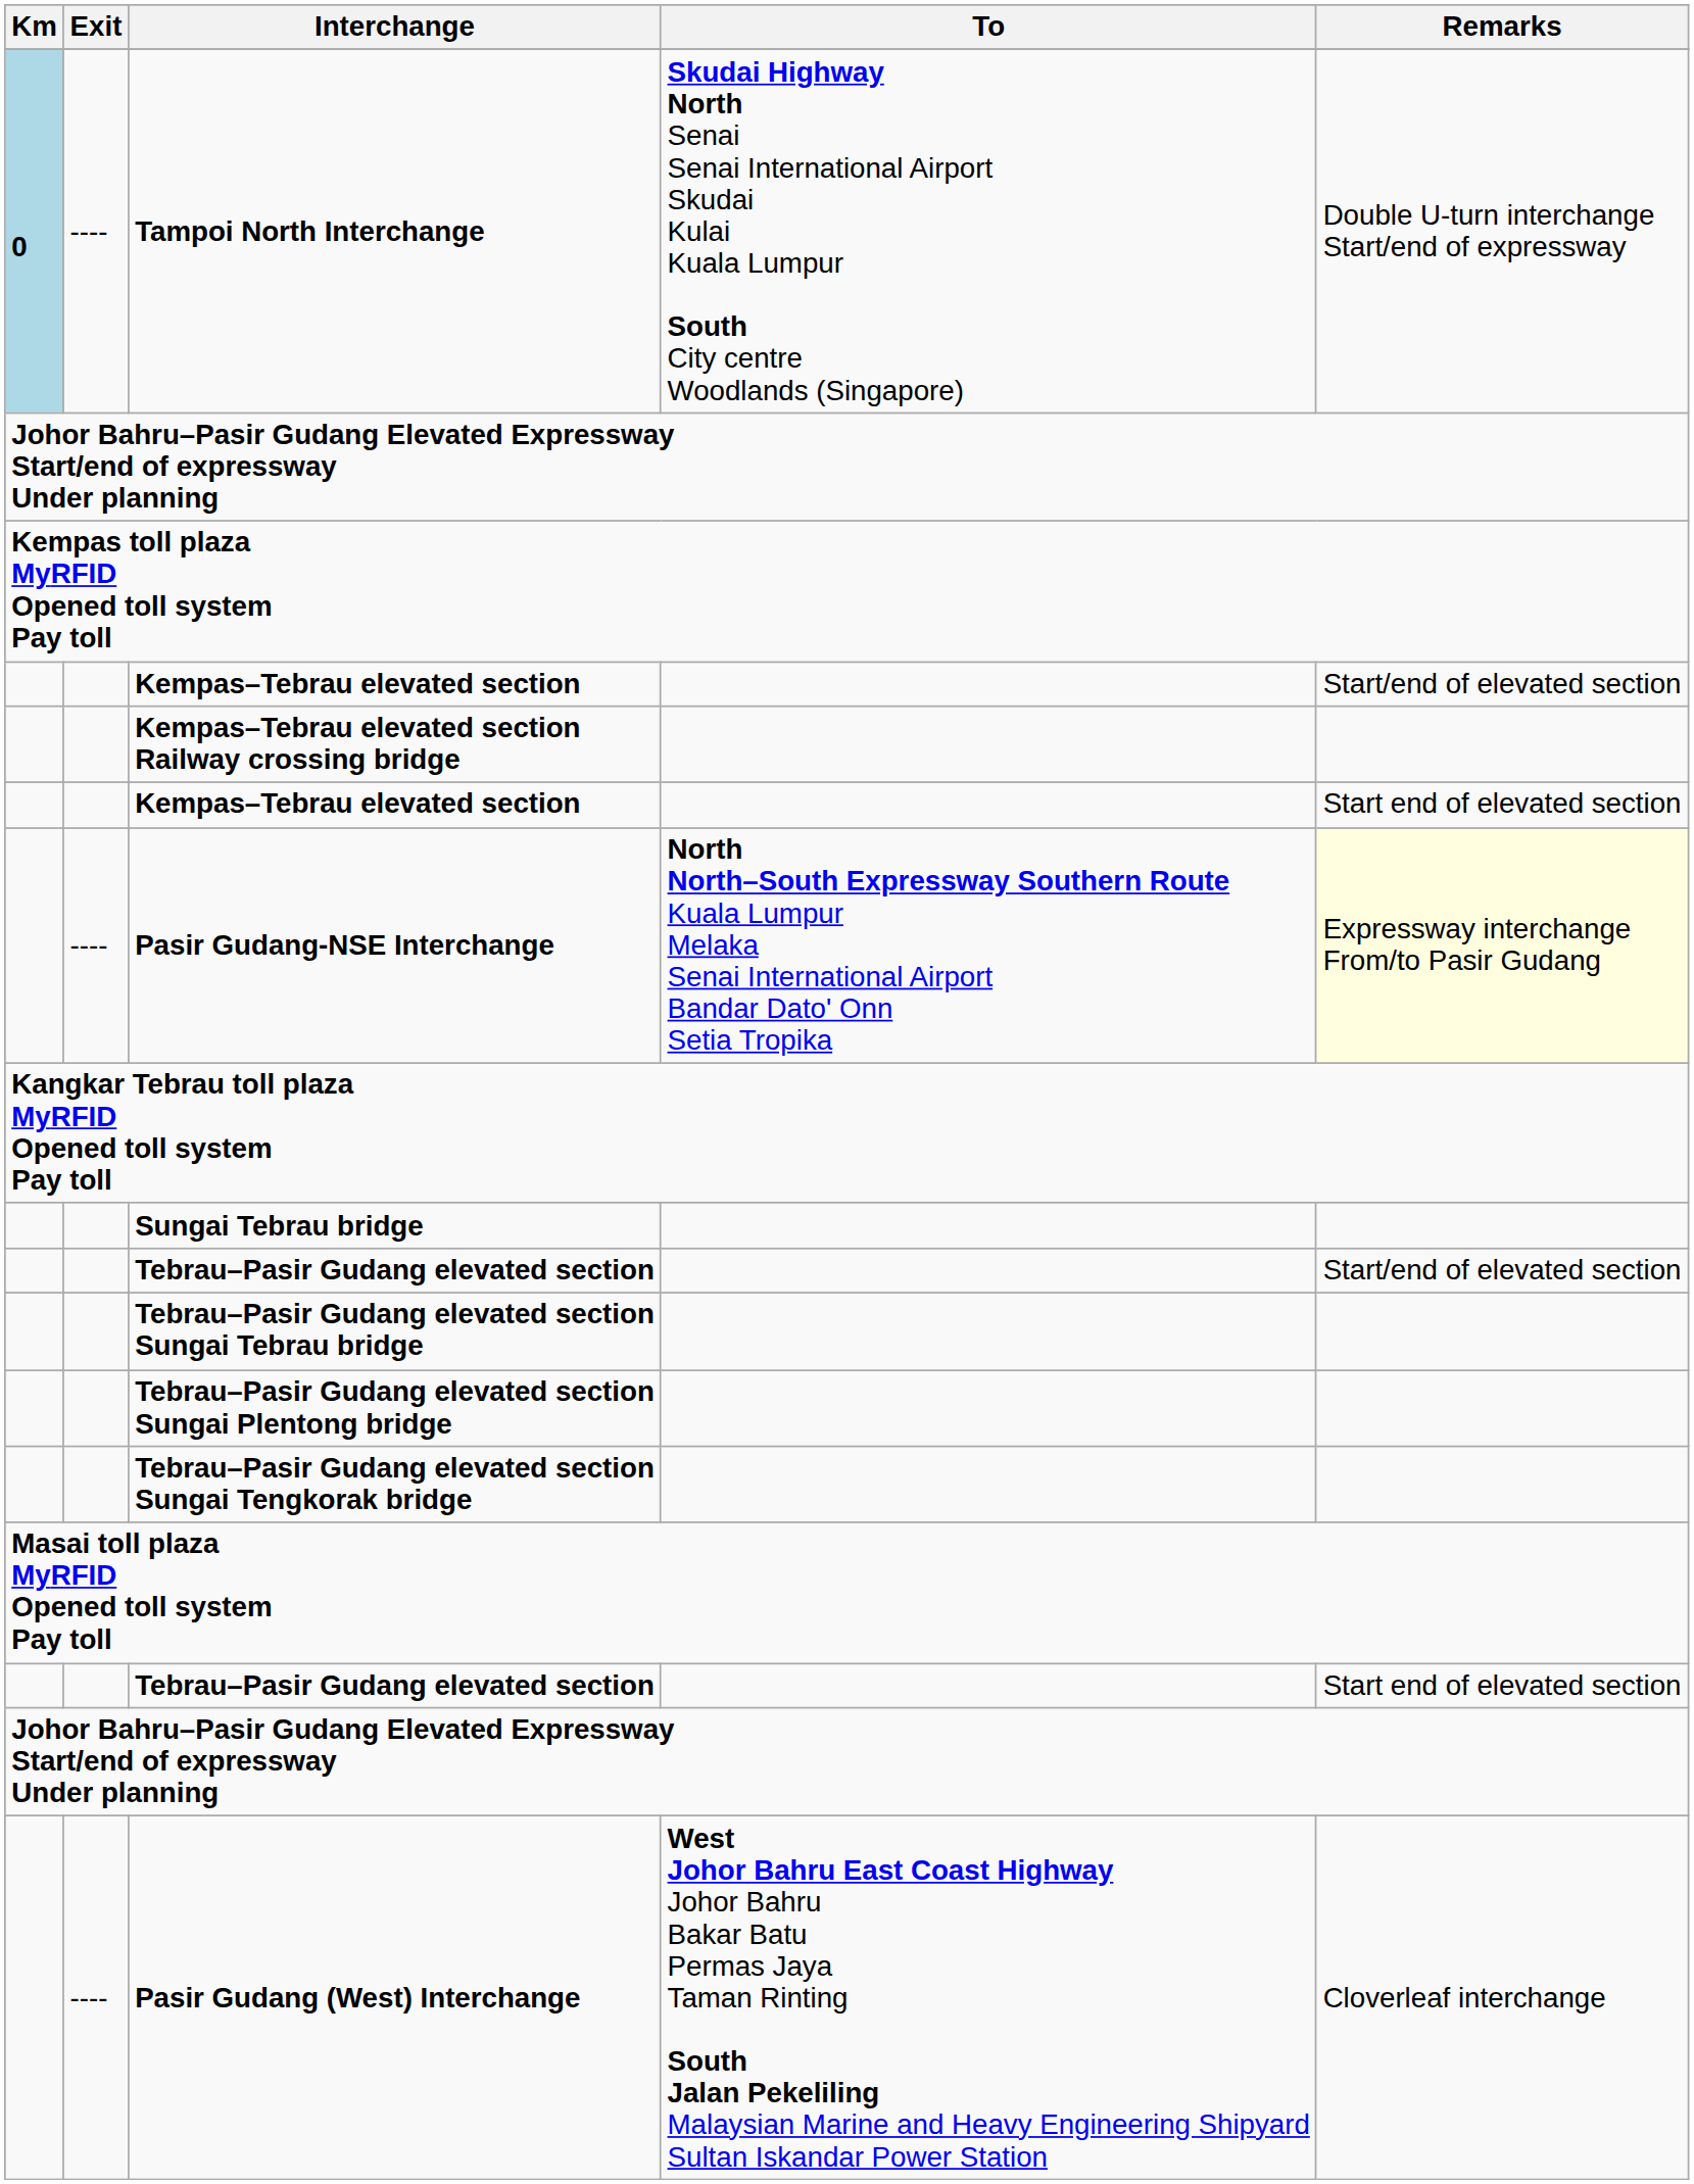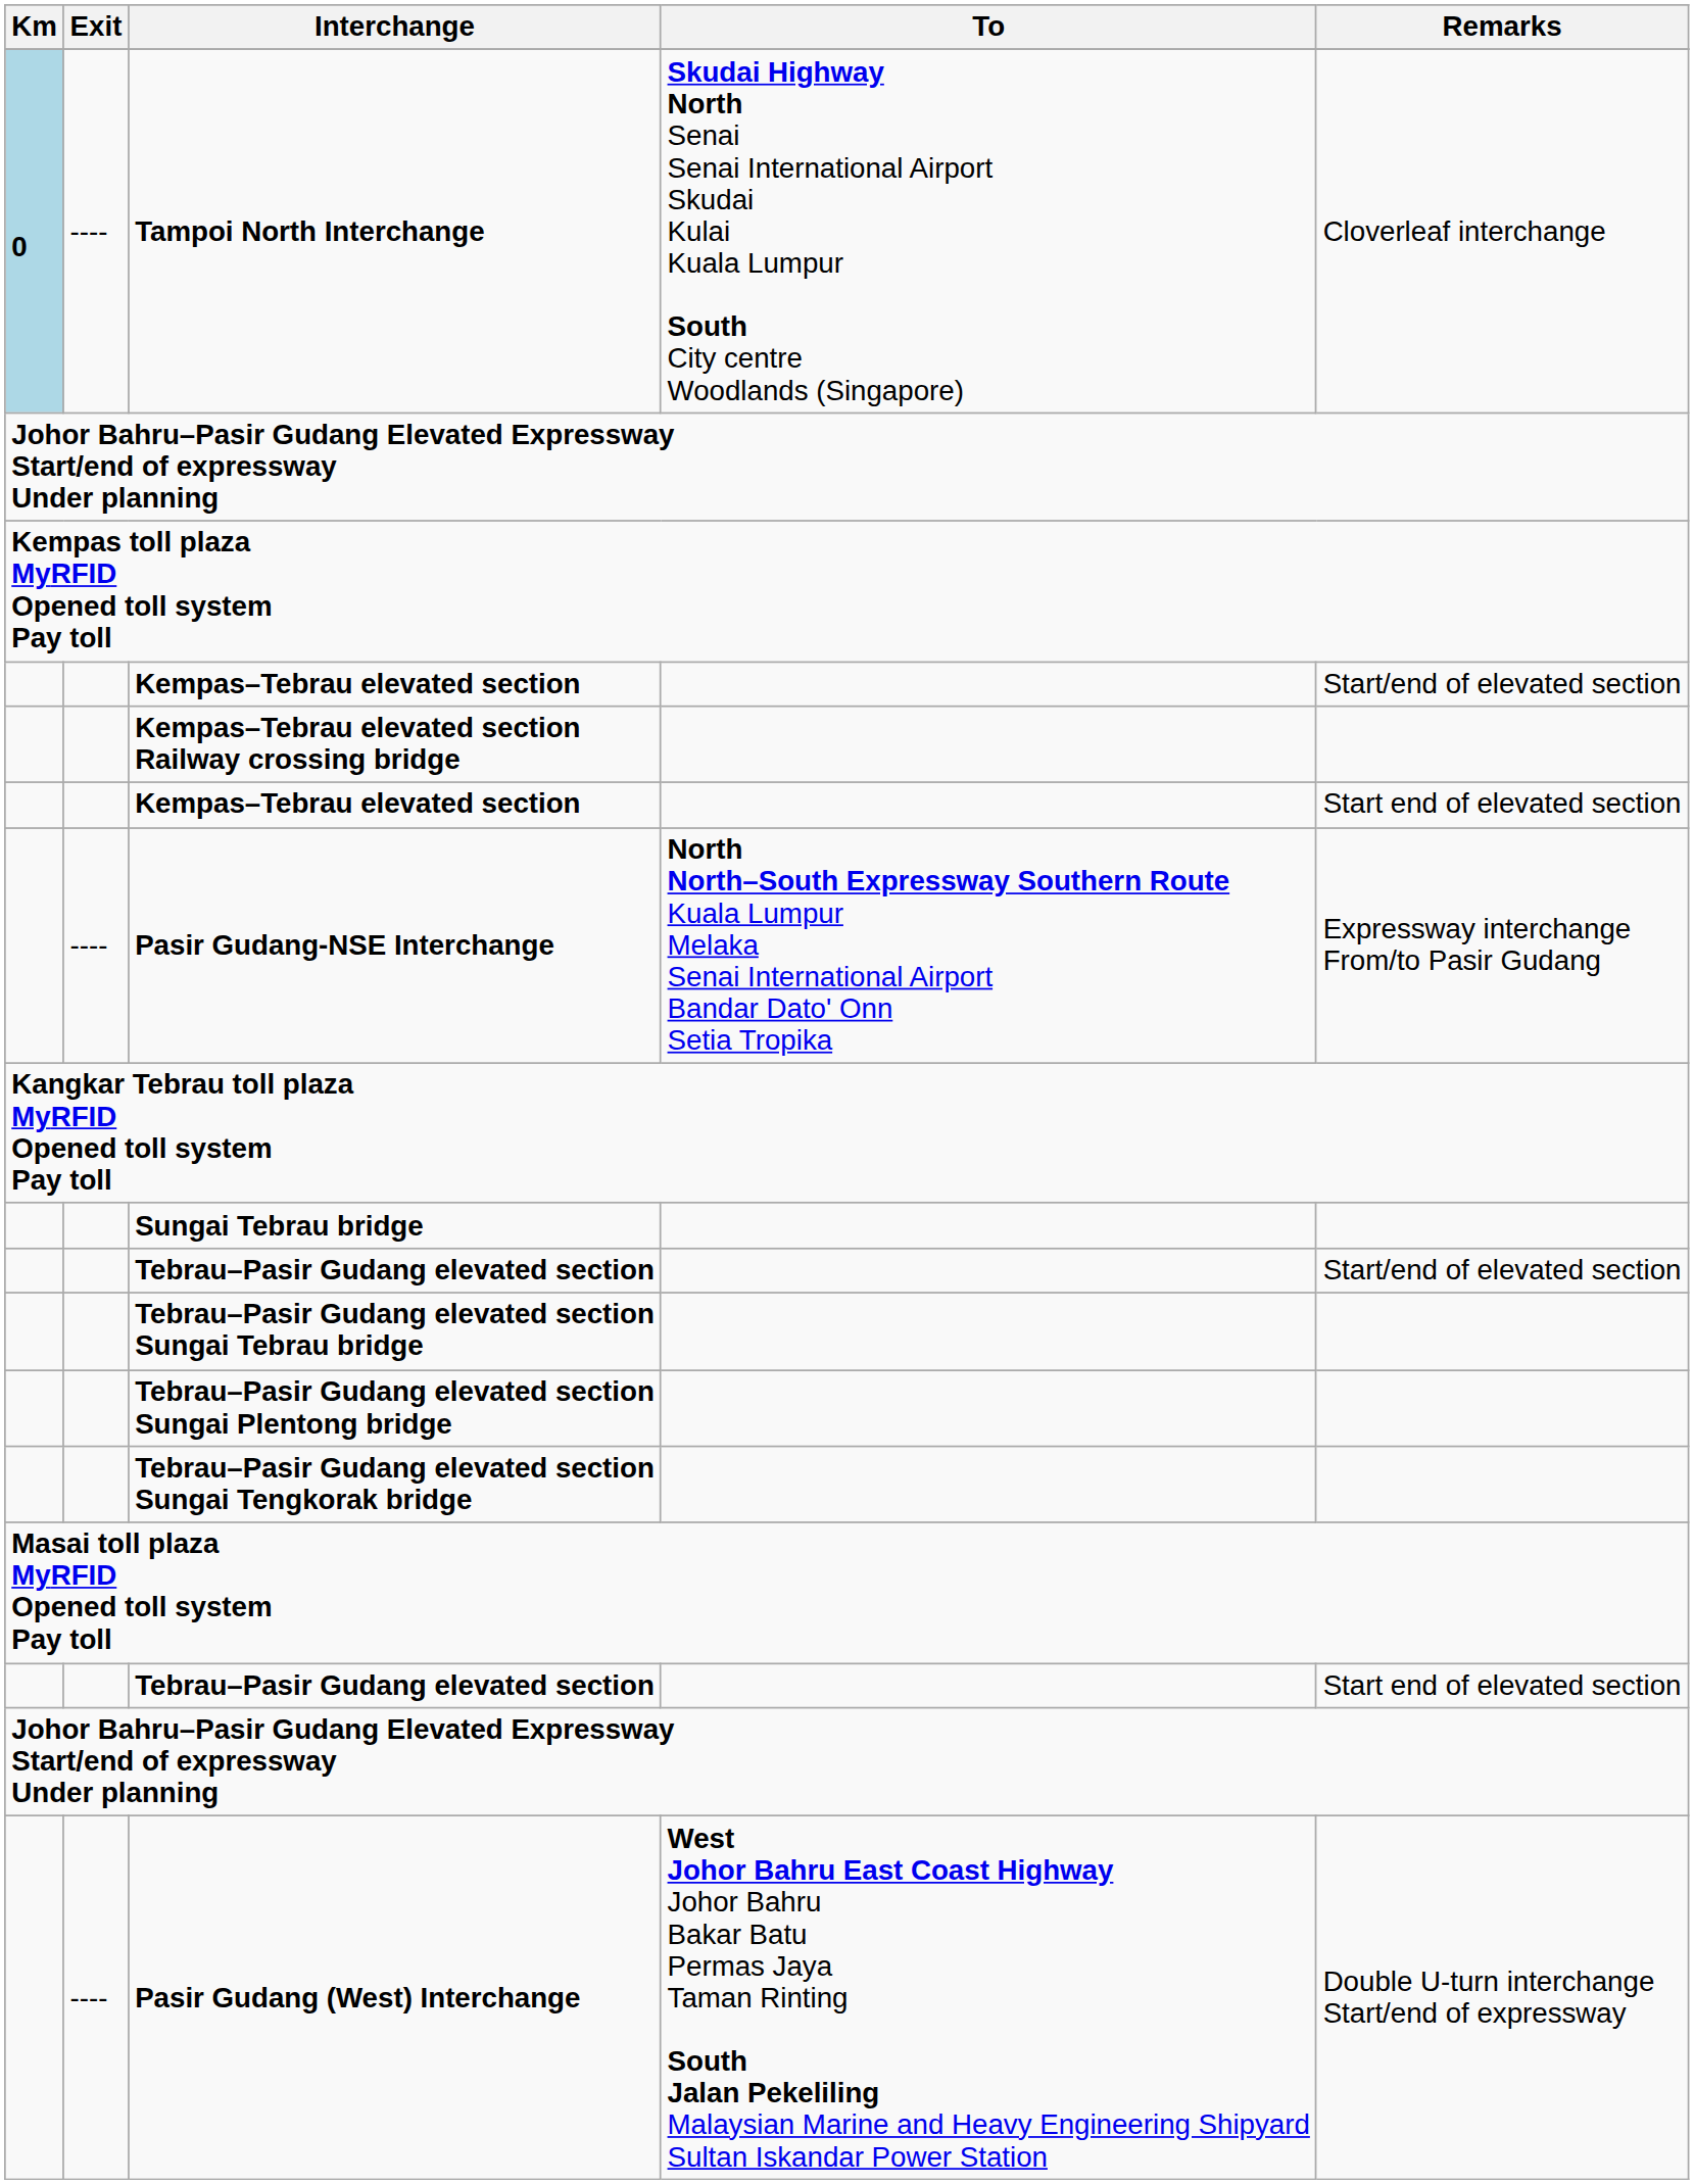Tampoi North Interchange | Remarks: Double U-turn interchange Start/end of expressway -> Cloverleaf interchange
Pasir Gudang-NSE Interchange | Remarks: lightyellow background -> no background
Pasir Gudang (West) Interchange | Remarks: Cloverleaf interchange -> Double U-turn interchange Start/end of expressway
